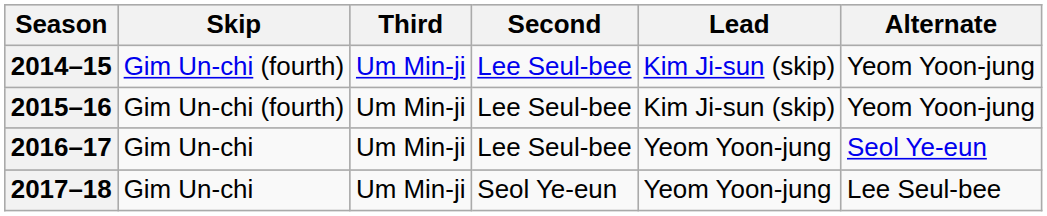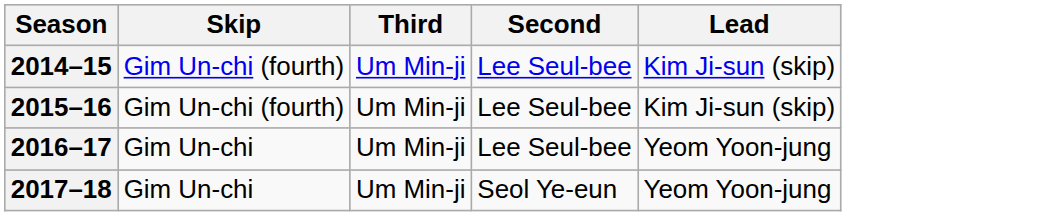- column: Alternate | Yeom Yoon-jung | Yeom Yoon-jung | Seol Ye-eun | Lee Seul-bee
